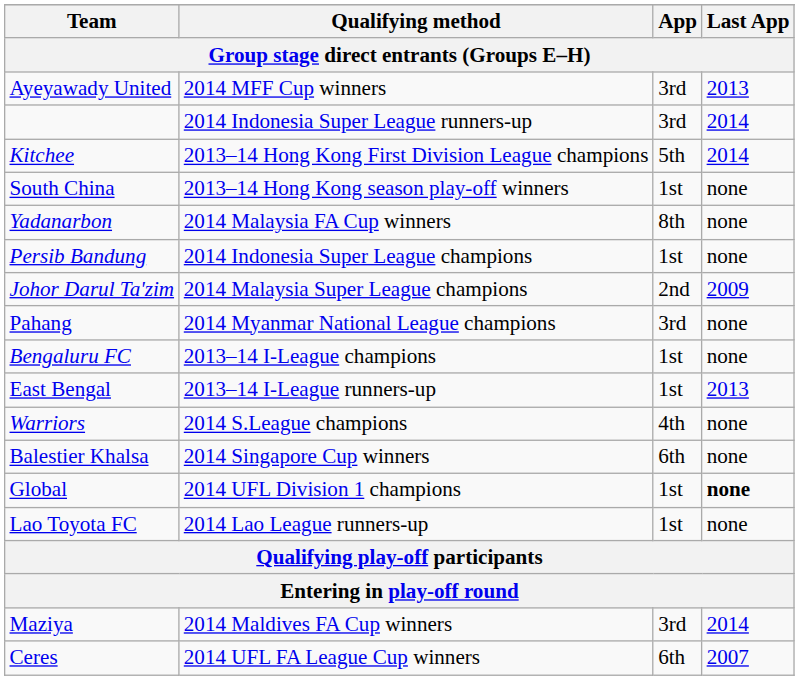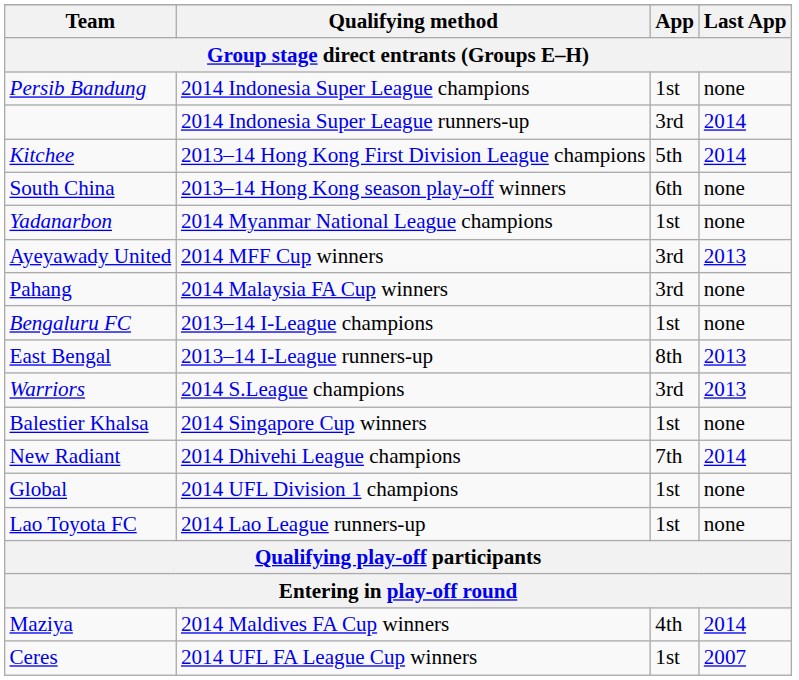rows swapped: Persib Bandung <-> Ayeyawady United
South China | App: 1st -> 6th
Yadanarbon | Qualifying method: 2014 Malaysia FA Cup winners -> 2014 Myanmar National League champions
Yadanarbon | App: 8th -> 1st
- row: Johor Darul Ta'zim | 2014 Malaysia Super League champions | 2nd | 2009
Pahang | Qualifying method: 2014 Myanmar National League champions -> 2014 Malaysia FA Cup winners
East Bengal | App: 1st -> 8th
Warriors | App: 4th -> 3rd
Warriors | Last App: none -> 2013
Balestier Khalsa | App: 6th -> 1st
+ row: New Radiant | 2014 Dhivehi League champions | 7th | 2014
Global | Last App: bold -> normal
Maziya | App: 3rd -> 4th
Ceres | App: 6th -> 1st
